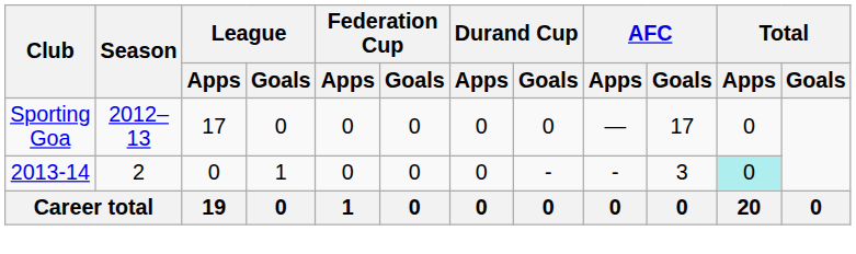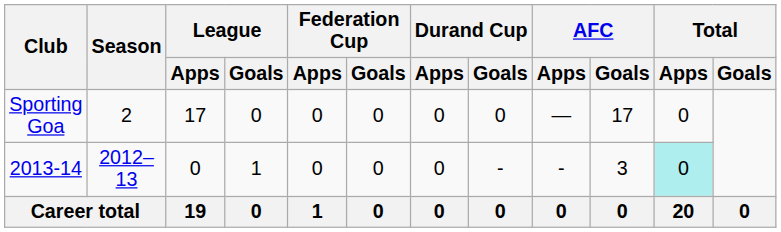Sporting Goa | Season: 2012–13 -> 2
2013-14 | Season: 2 -> 2012–13
